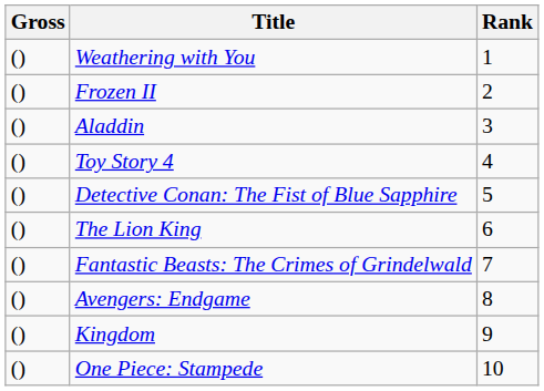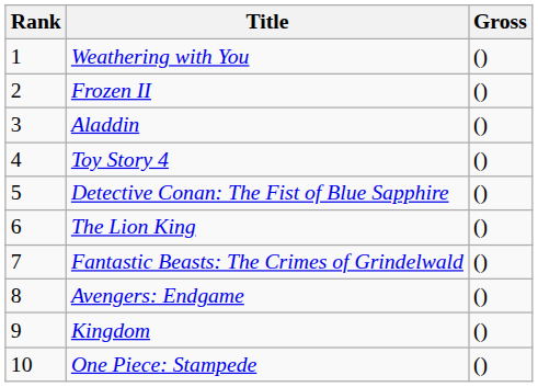columns swapped: Rank <-> Gross
